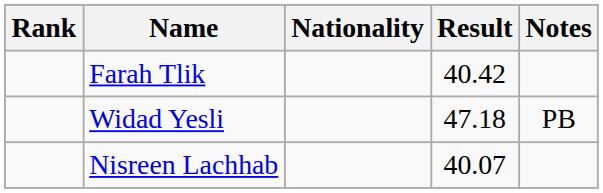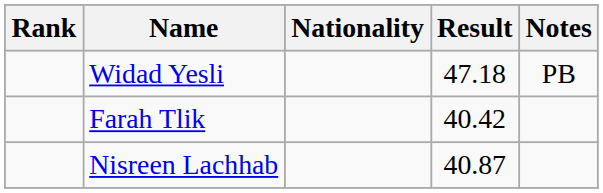rows swapped: Widad Yesli <-> Farah Tlik
Nisreen Lachhab | Result: 40.07 -> 40.87
